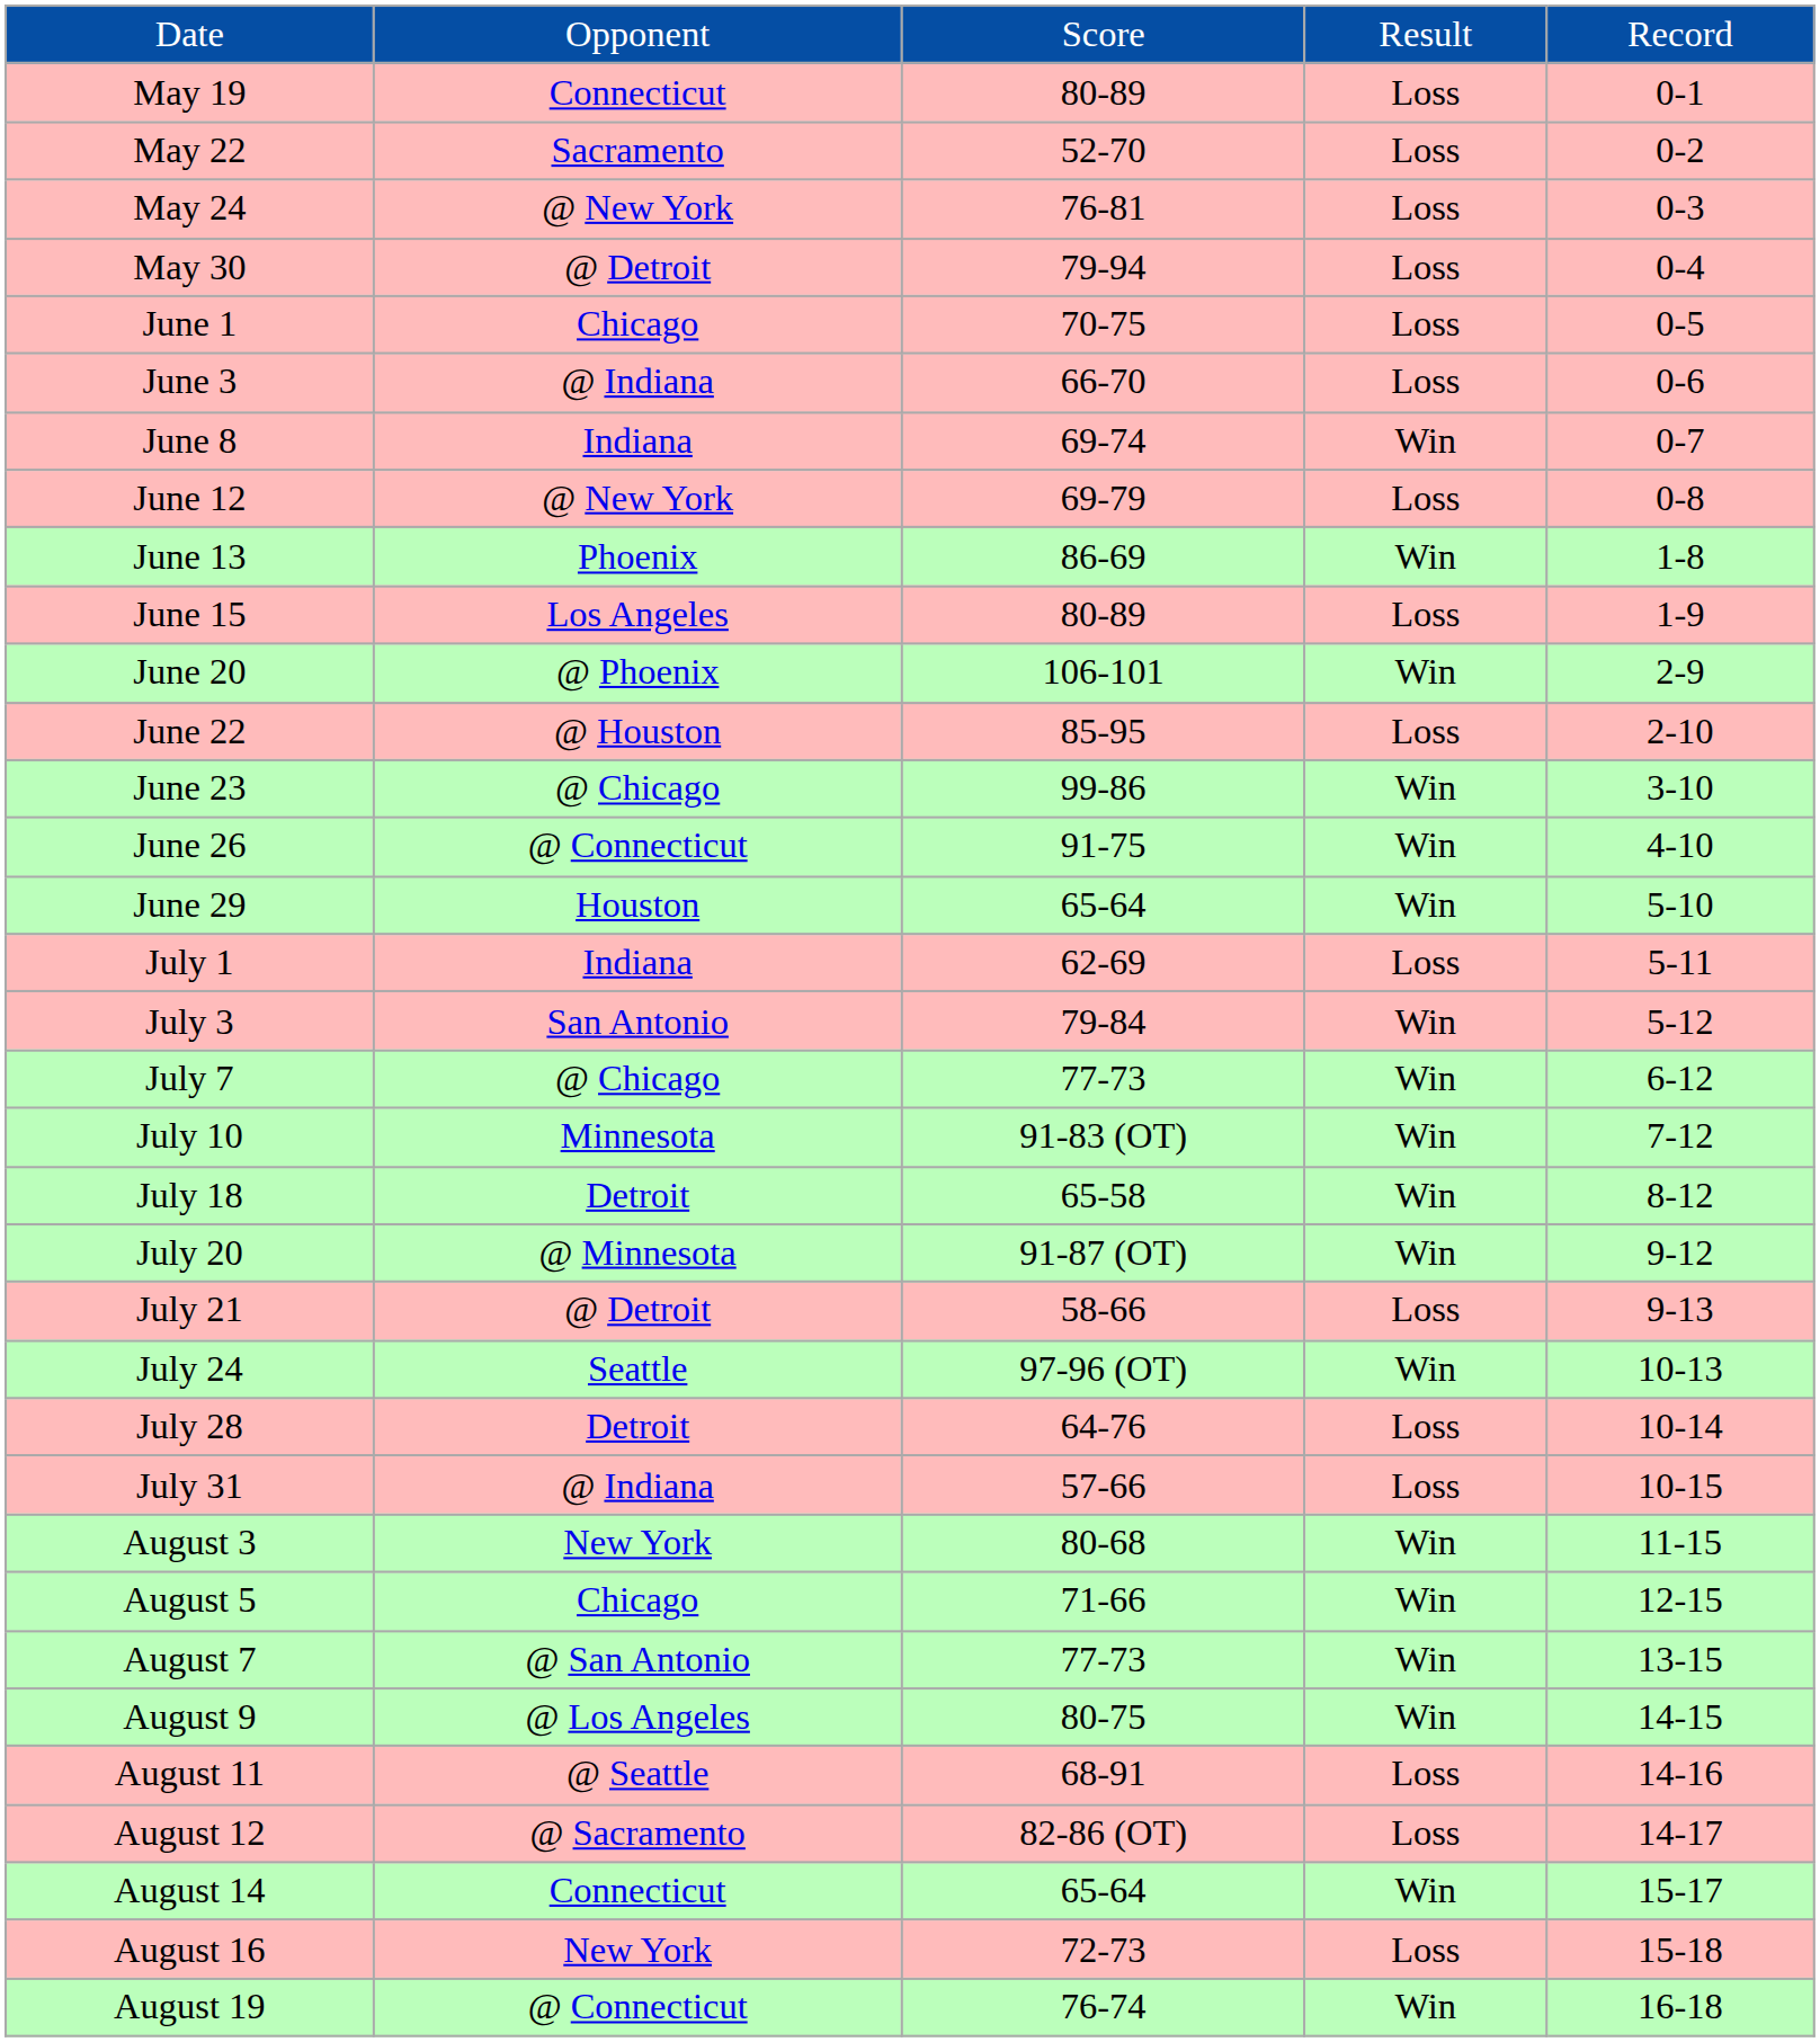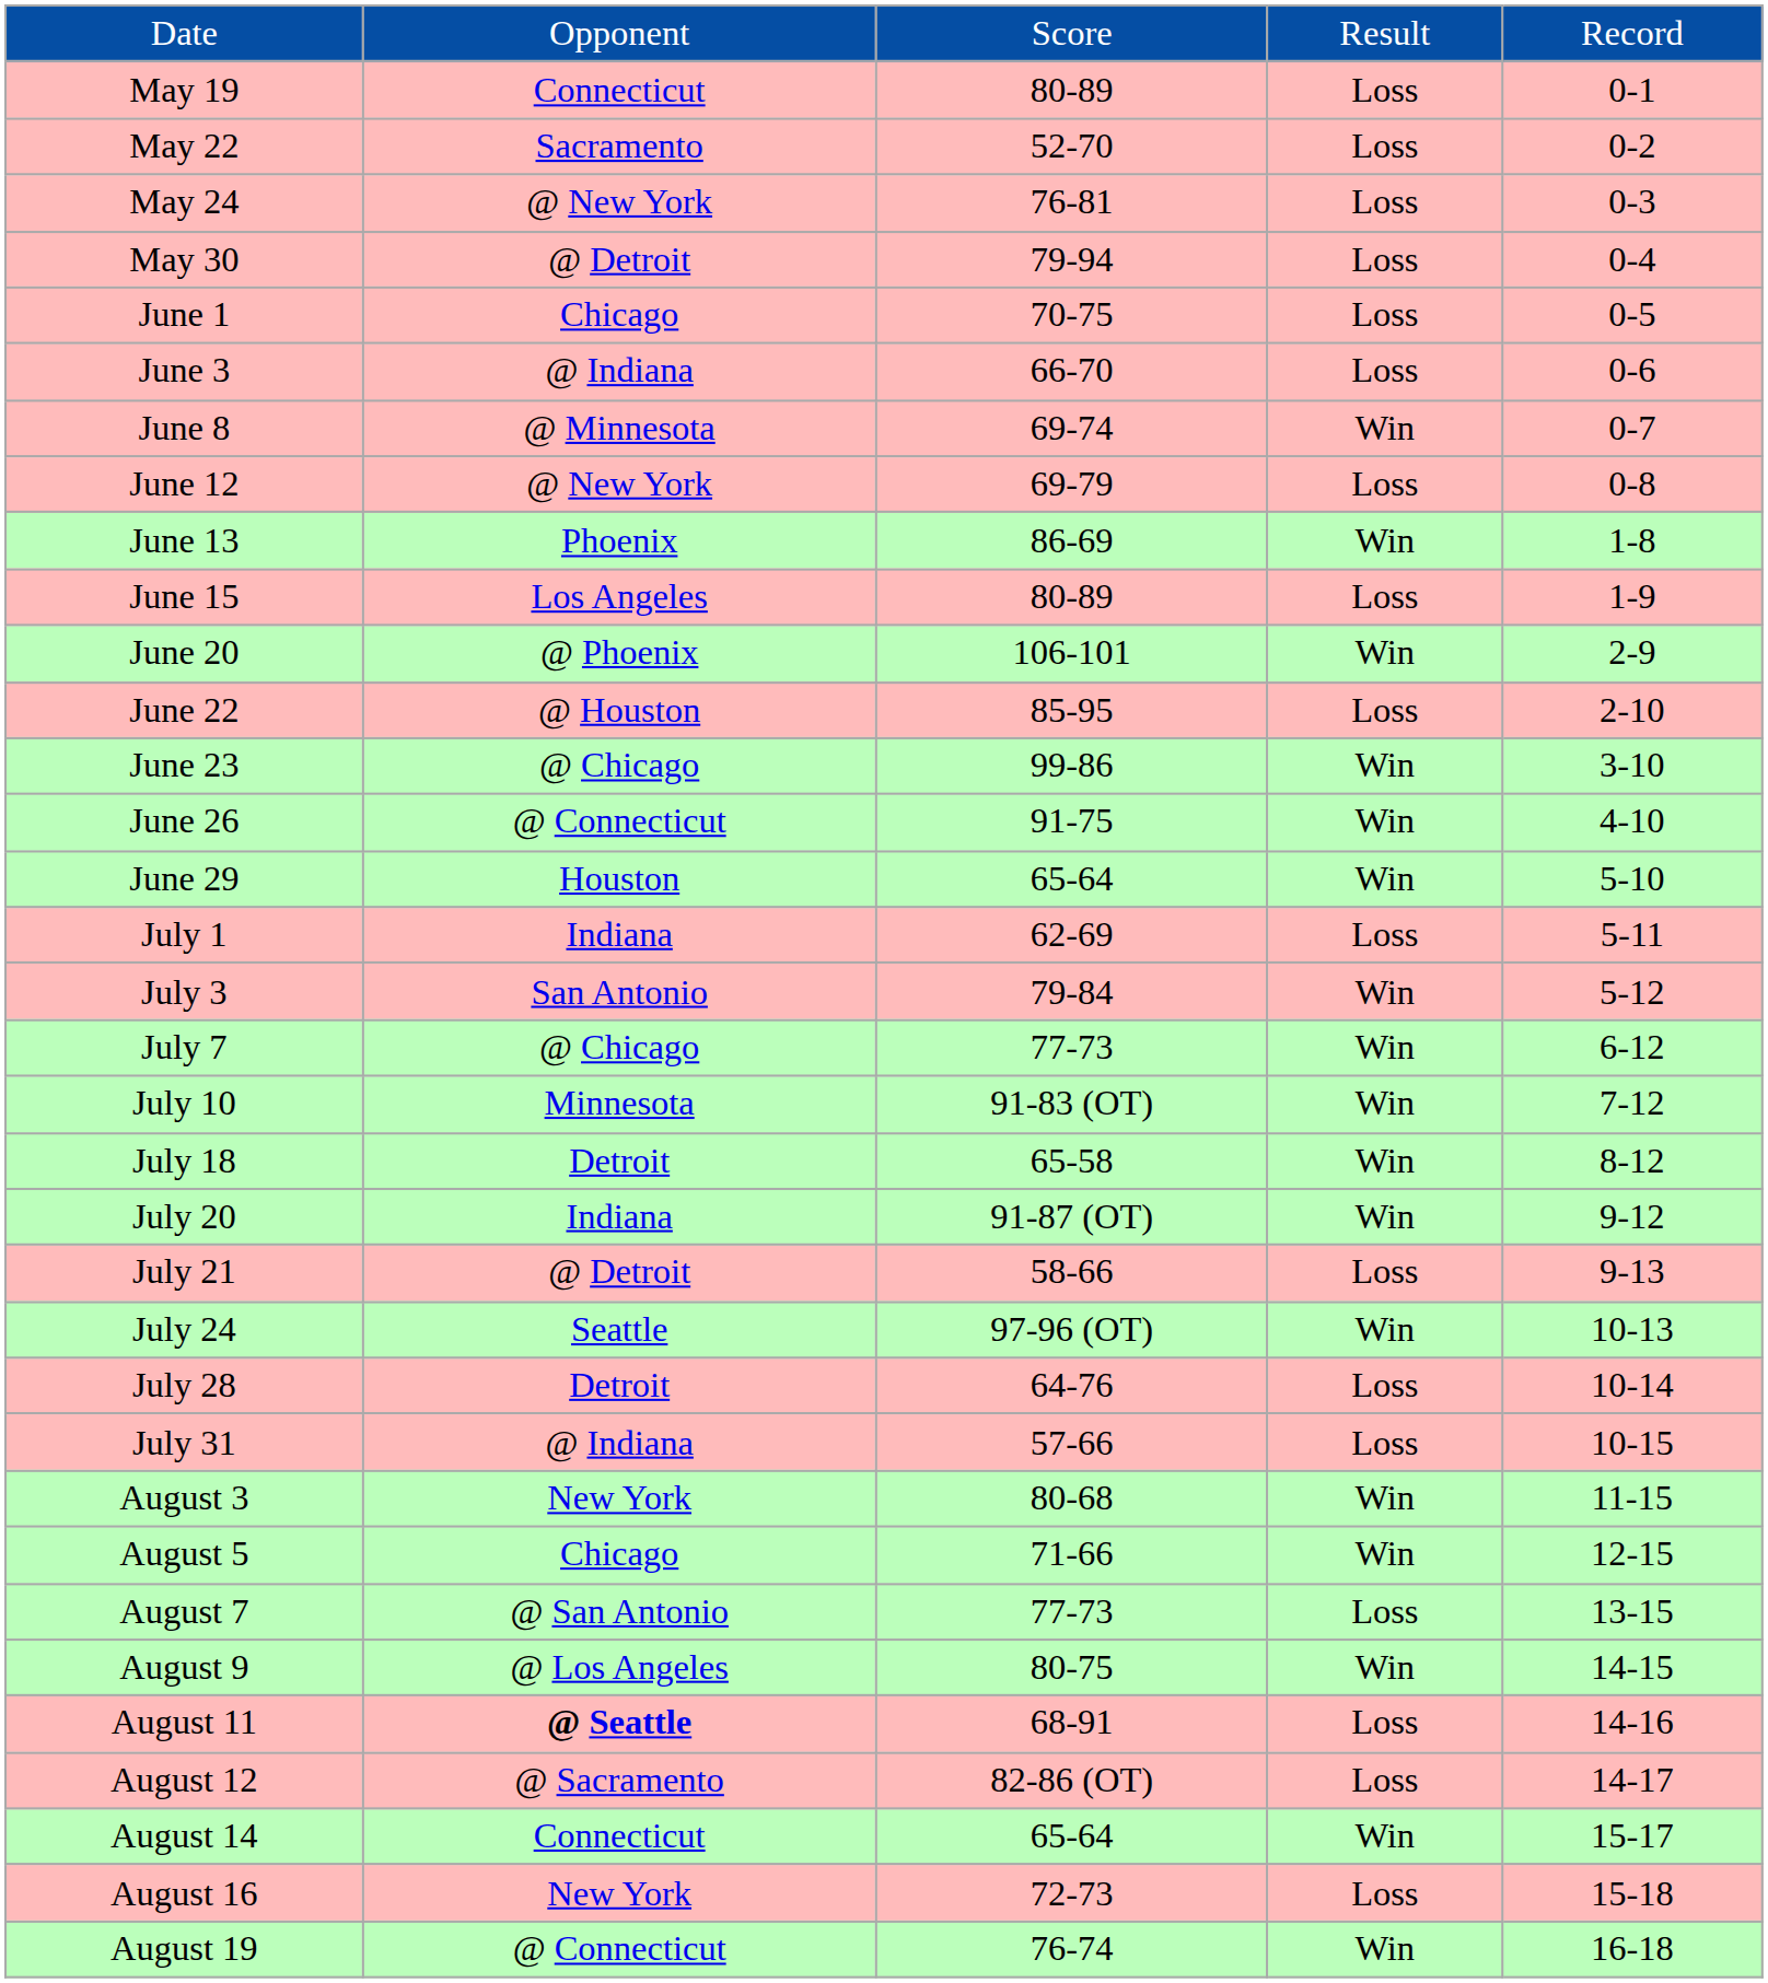June 8 | column 2: Indiana -> @ Minnesota
July 20 | column 2: @ Minnesota -> Indiana
August 7 | column 4: Win -> Loss
August 11 | column 2: normal -> bold
